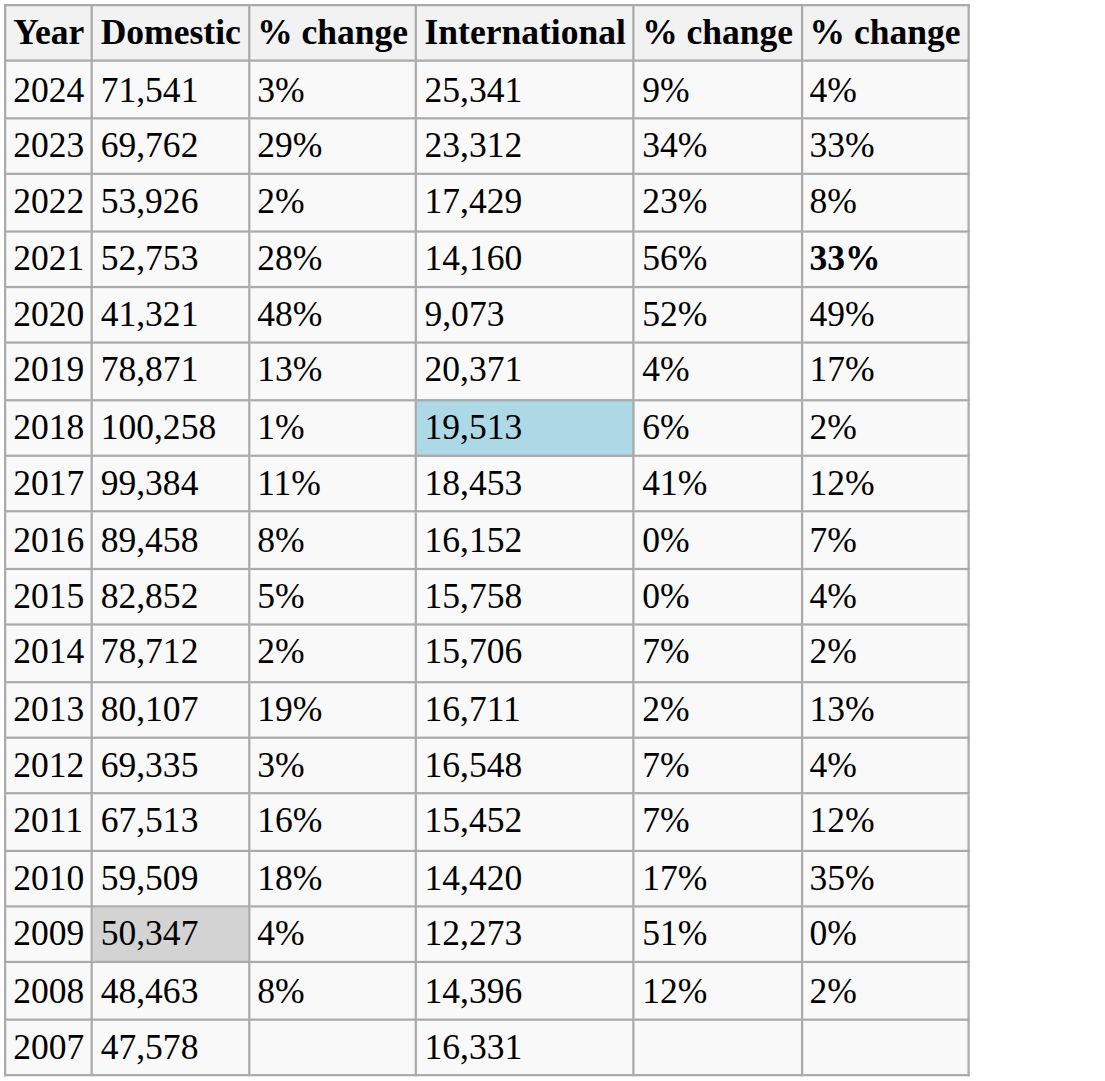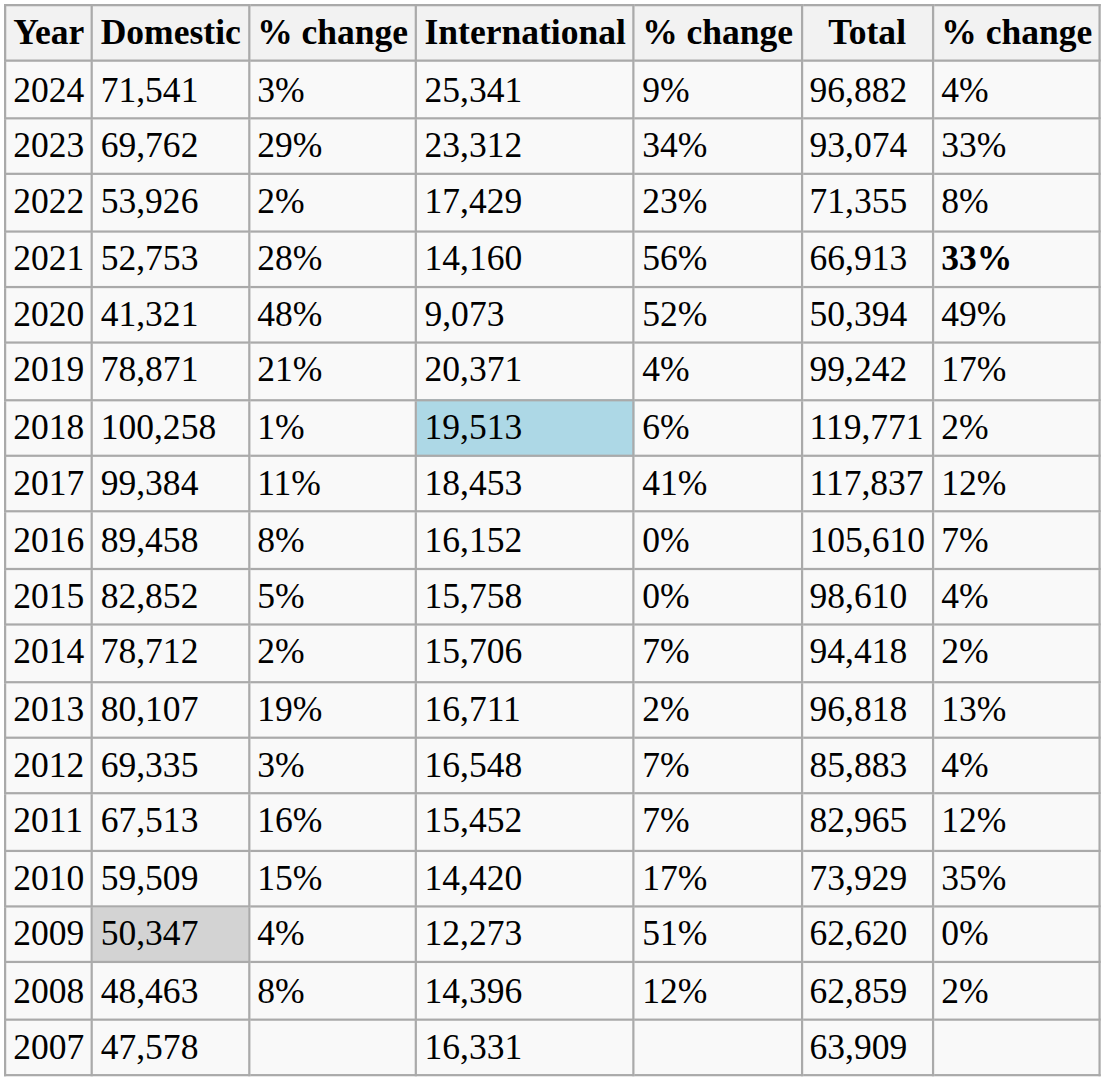+ column: Total | 96,882 | 93,074 | 71,355 | 66,913 | 50,394 | 99,242 | 119,771 | 117,837 | 105,610 | 98,610 | 94,418 | 96,818 | 85,883 | 82,965 | 73,929 | 62,620 | 62,859 | 63,909
2019 | column 3: 13% -> 21%
2010 | column 3: 18% -> 15%
